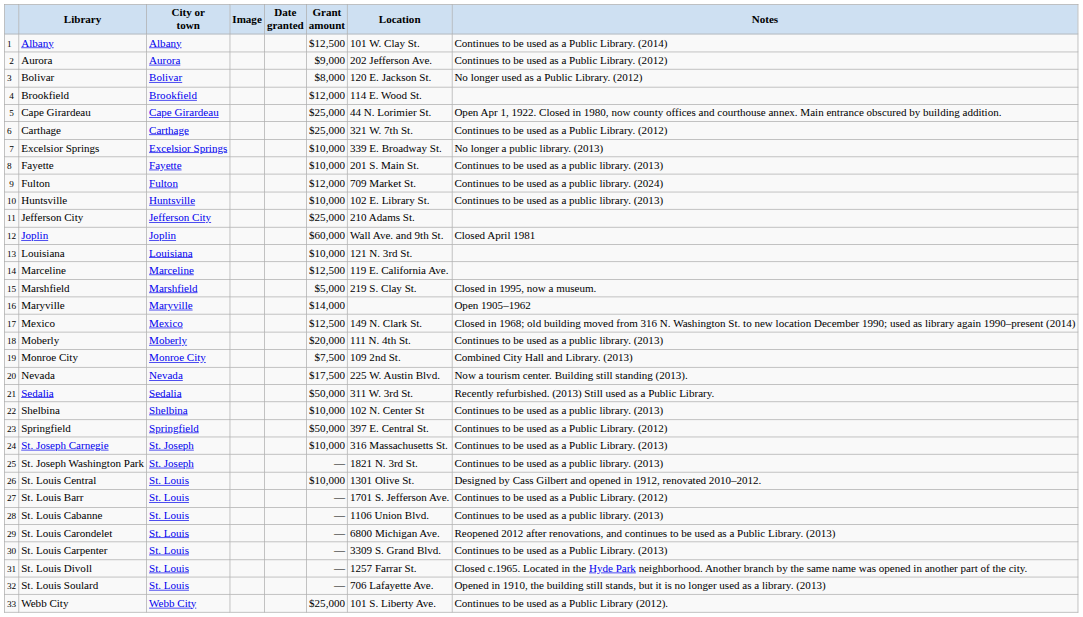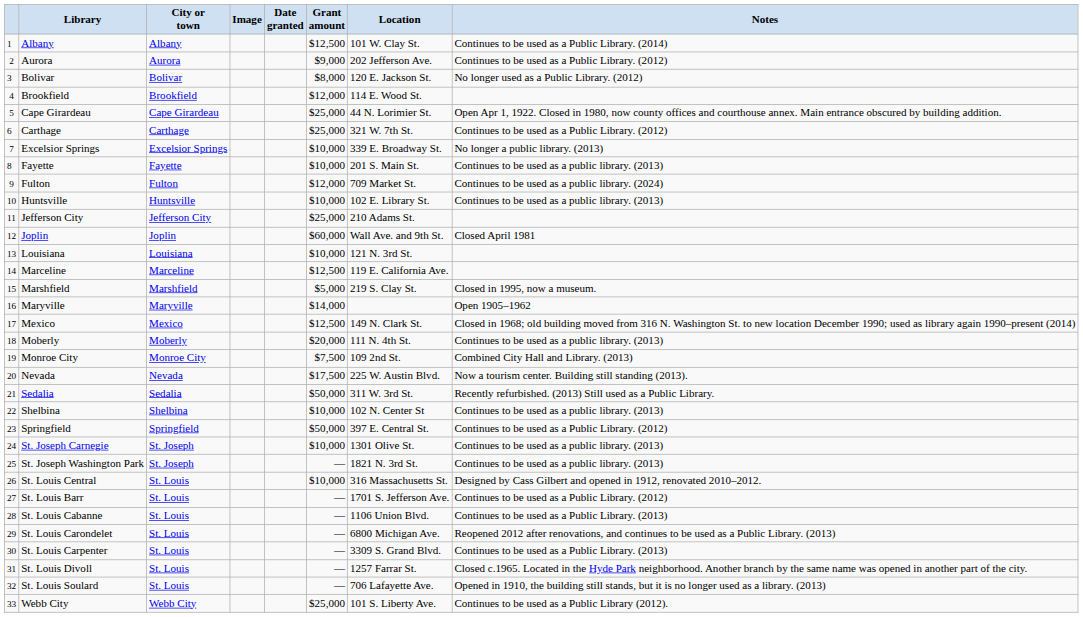St. Joseph Carnegie | Location: 316 Massachusetts St. -> 1301 Olive St.
St. Joseph Carnegie | Notes: Continues to be used as a Public Library. (2013) -> Continues to be used as a public library. (2013)
St. Louis Central | Location: 1301 Olive St. -> 316 Massachusetts St.
St. Louis Cabanne | Notes: Continues to be used as a public library. (2013) -> Continues to be used as a Public Library. (2013)
